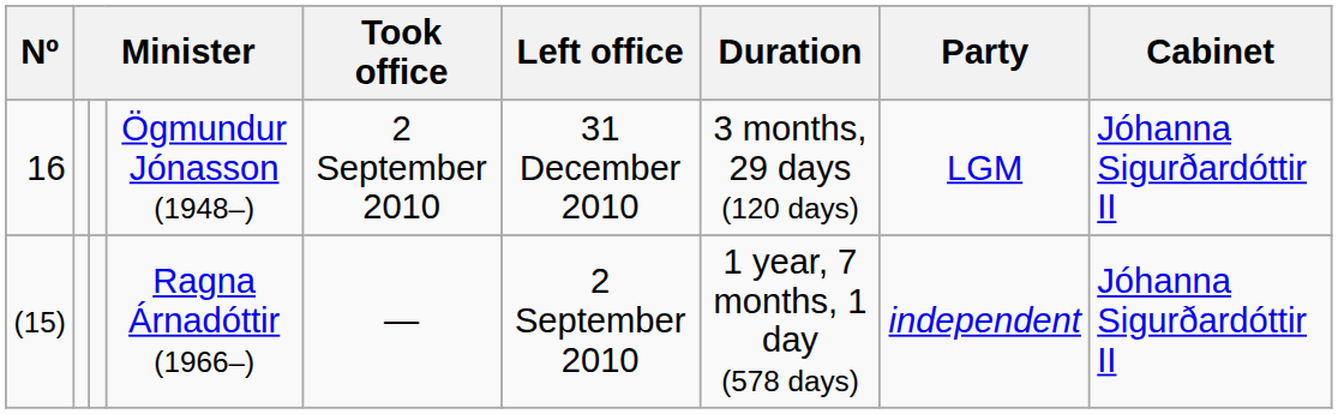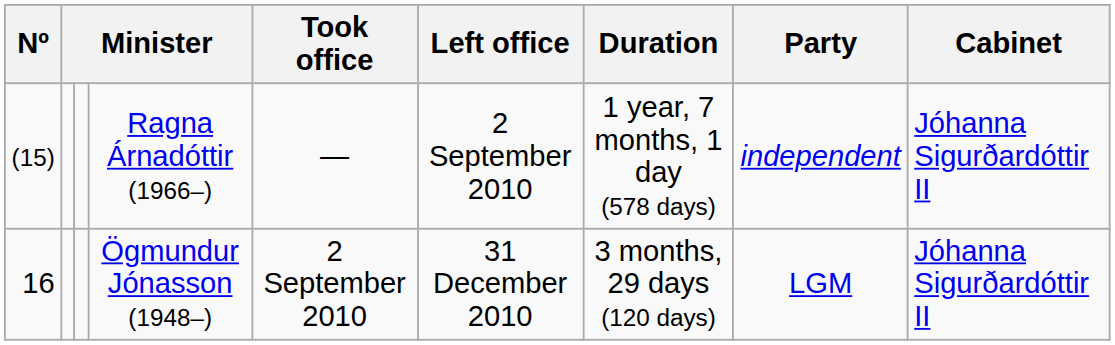rows swapped: Ragna Árnadóttir (1966–) <-> Ögmundur Jónasson (1948–)
